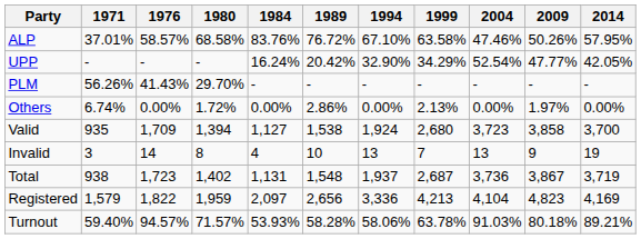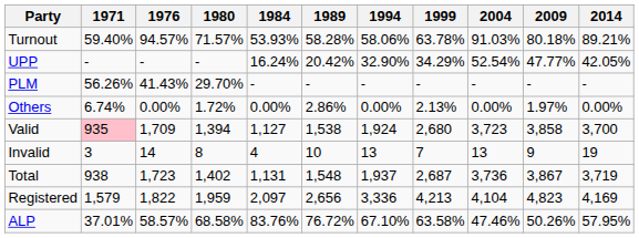rows swapped: ALP <-> Turnout
Valid | 1971: no background -> pink background
